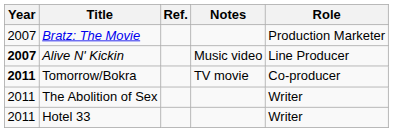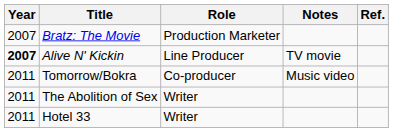columns swapped: Role <-> Ref.
Alive N' Kickin | Notes: Music video -> TV movie
Tomorrow/Bokra | Year: bold -> normal
Tomorrow/Bokra | Notes: TV movie -> Music video
